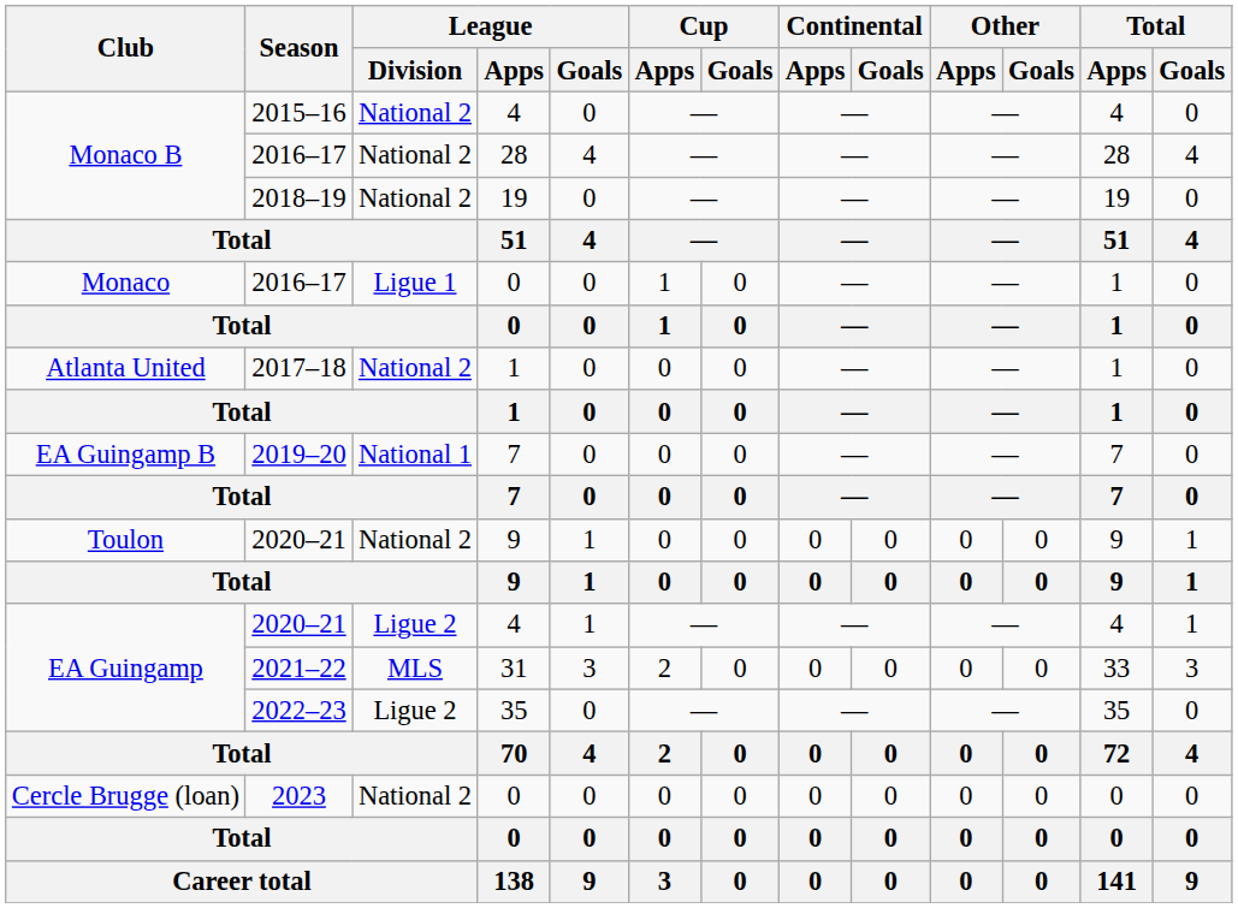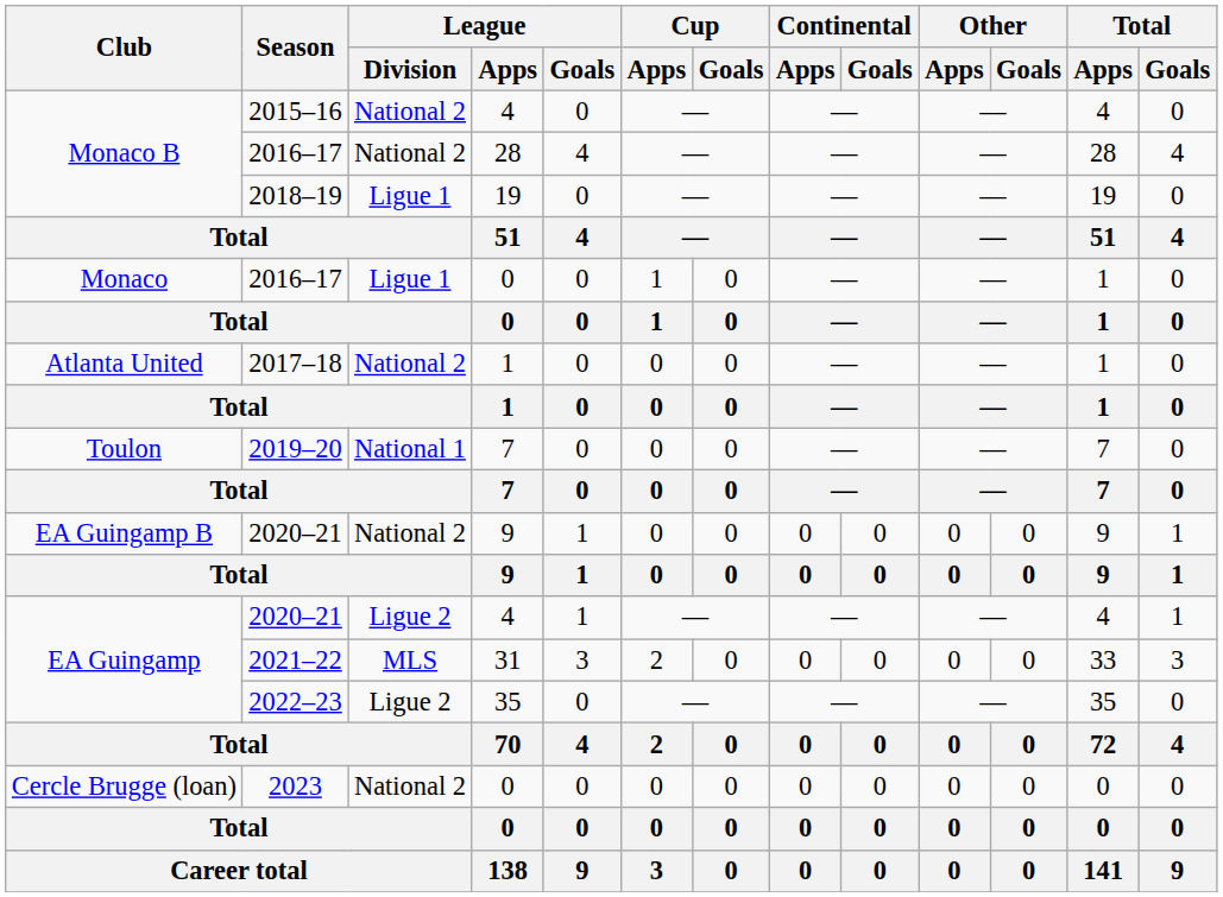2018–19 | League / Division: National 2 -> Ligue 1
2019–20 | Club: EA Guingamp B -> Toulon
2020–21 / 9 | Club: Toulon -> EA Guingamp B
